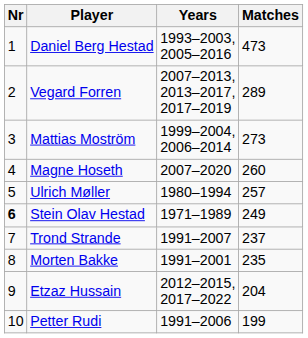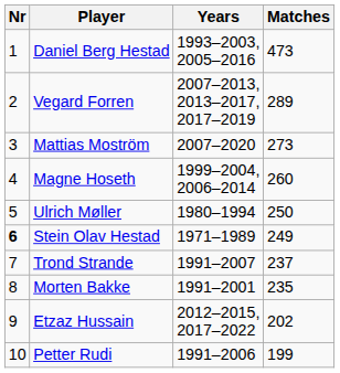Mattias Moström | Years: 1999–2004, 2006–2014 -> 2007–2020
Magne Hoseth | Years: 2007–2020 -> 1999–2004, 2006–2014
Ulrich Møller | Matches: 257 -> 250
Etzaz Hussain | Matches: 204 -> 202
